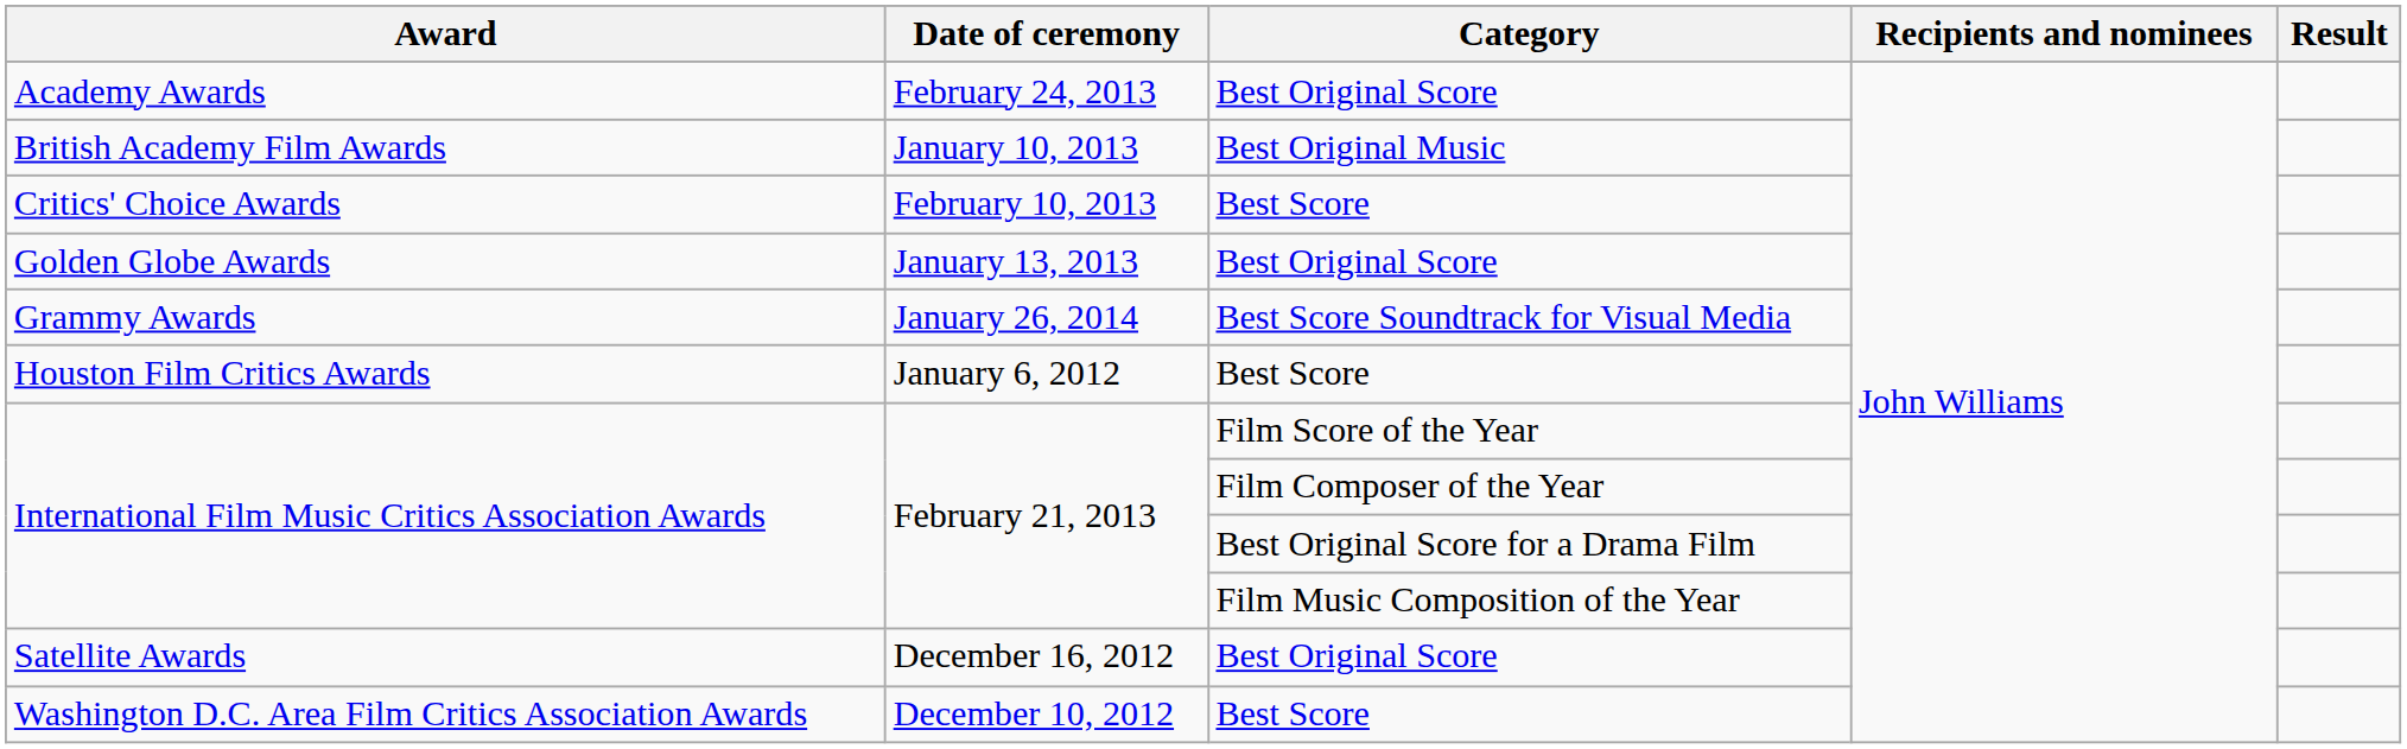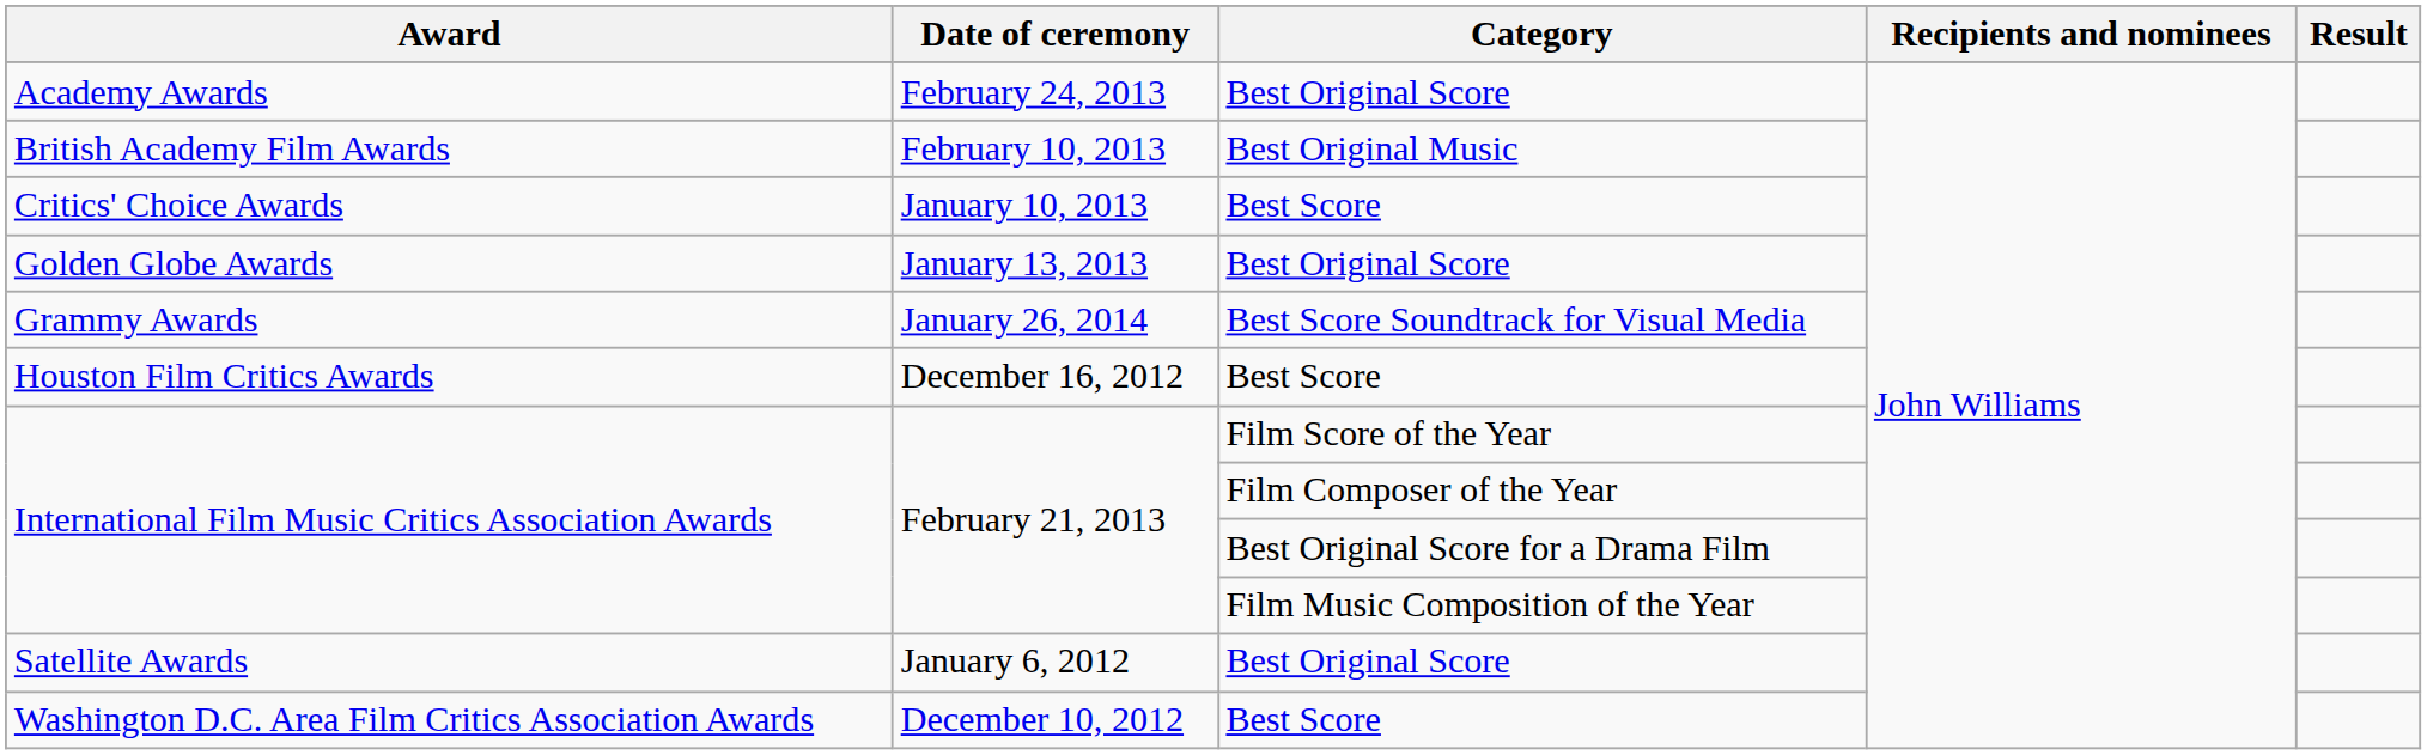British Academy Film Awards | Date of ceremony: January 10, 2013 -> February 10, 2013
Critics' Choice Awards | Date of ceremony: February 10, 2013 -> January 10, 2013
Houston Film Critics Awards | Date of ceremony: January 6, 2012 -> December 16, 2012
Satellite Awards | Date of ceremony: December 16, 2012 -> January 6, 2012
